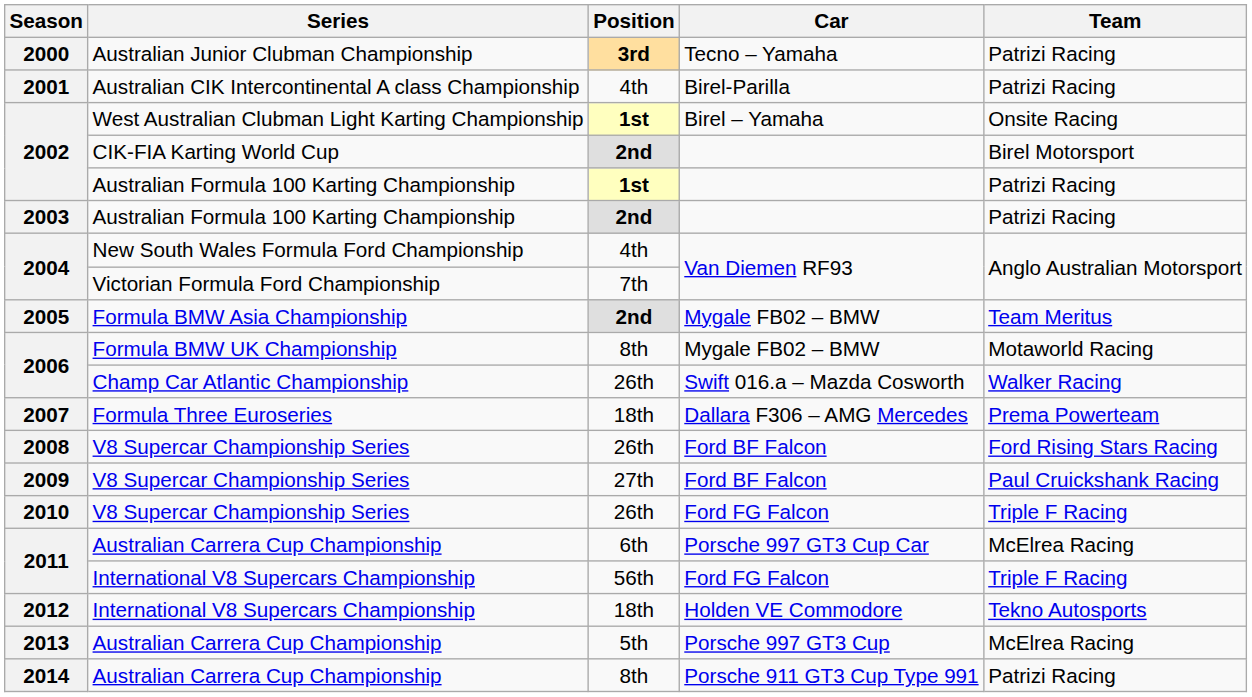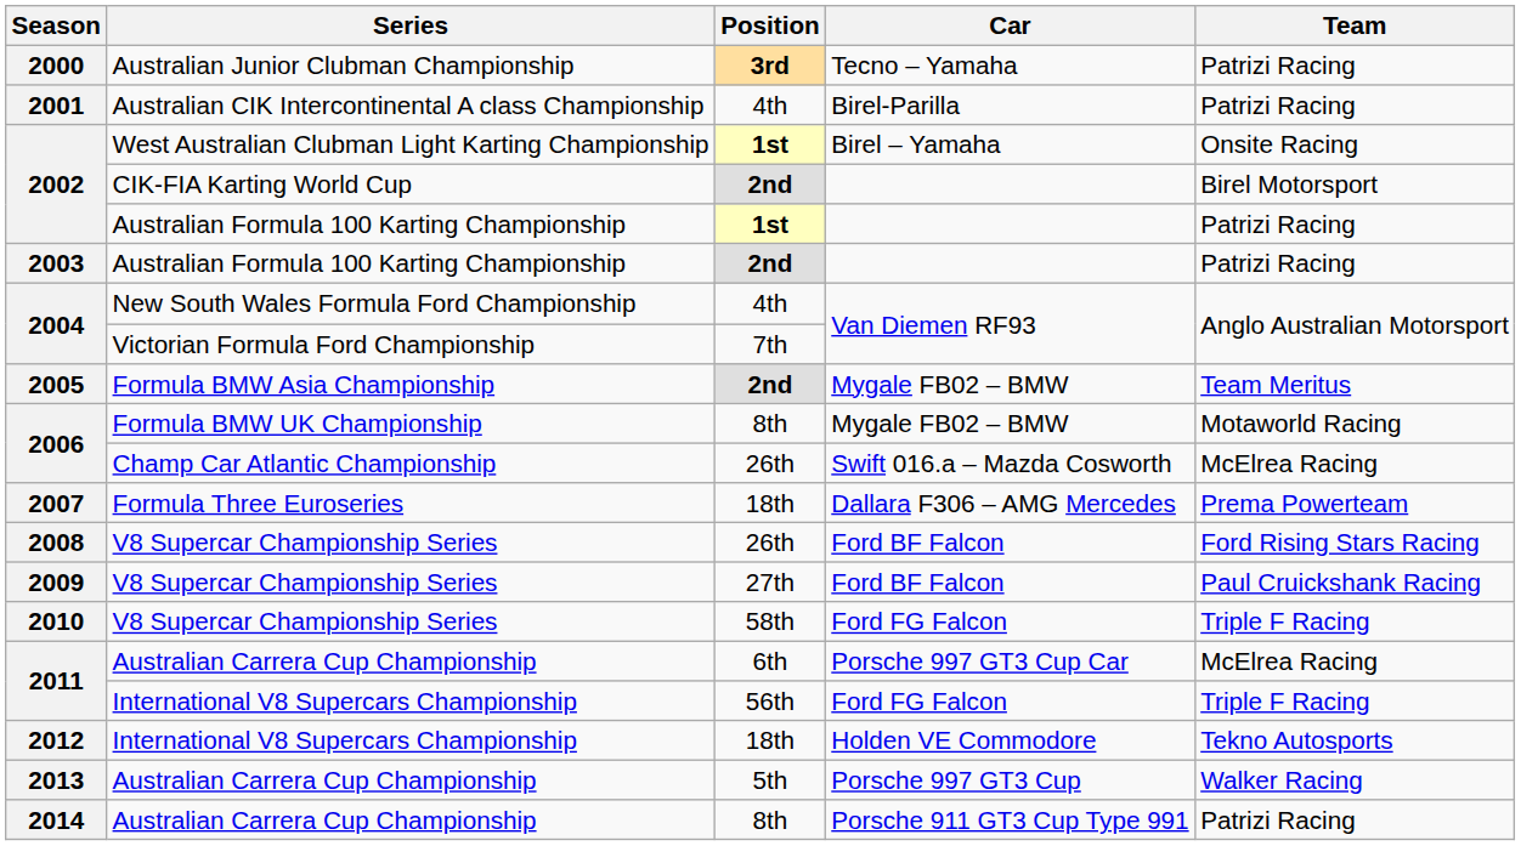2006 / Champ Car Atlantic Championship | Team: Walker Racing -> McElrea Racing
2010 | Position: 26th -> 58th
2013 | Team: McElrea Racing -> Walker Racing
